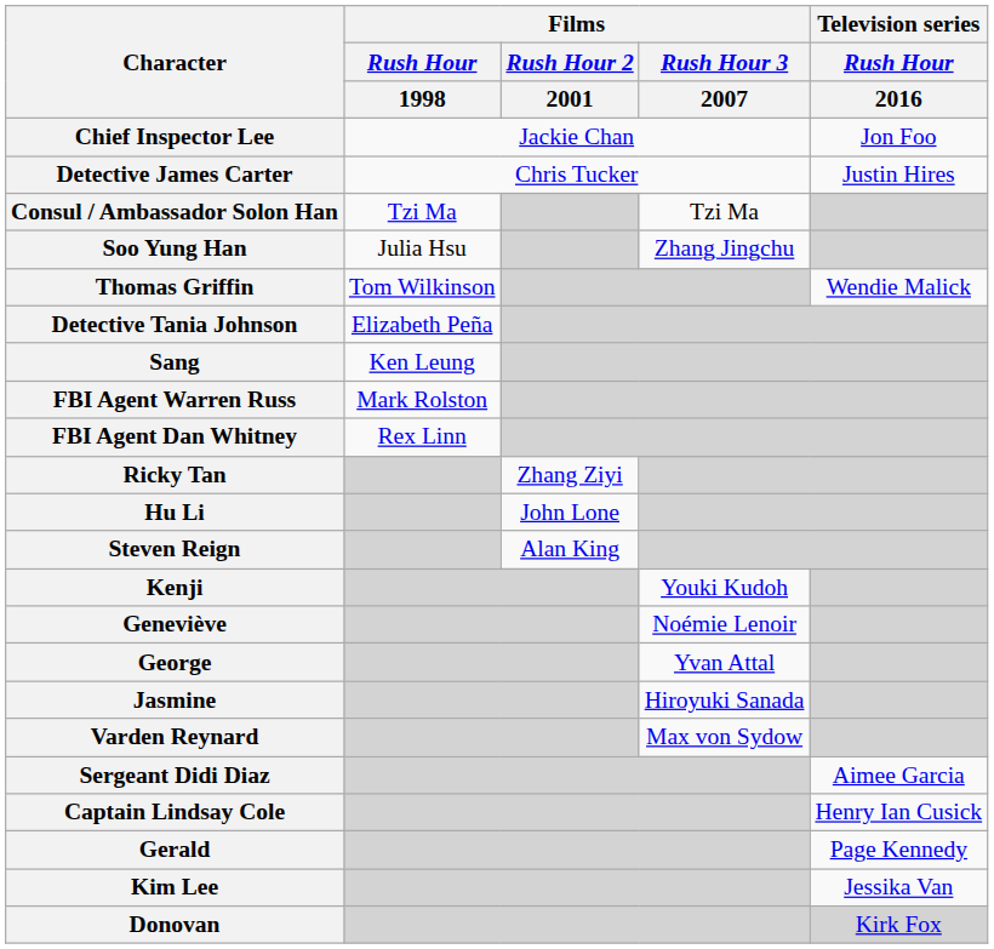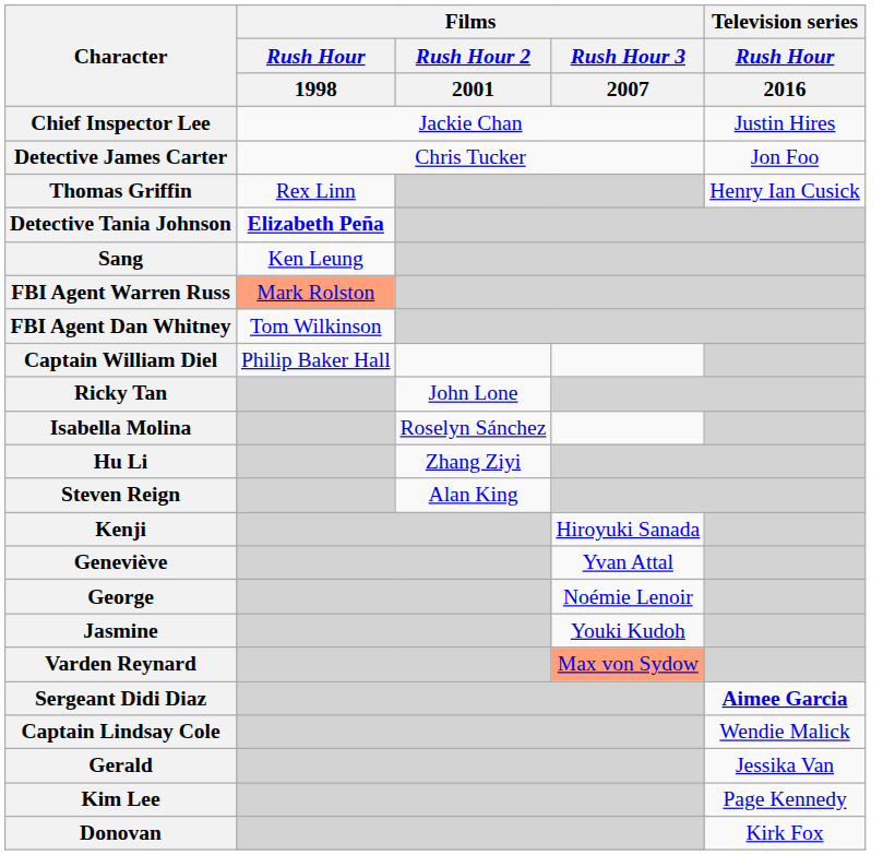Chief Inspector Lee | Television series / Rush Hour / 2016: Jon Foo -> Justin Hires
Detective James Carter | Television series / Rush Hour / 2016: Justin Hires -> Jon Foo
- row: Consul / Ambassador Solon Han | Tzi Ma | Tzi Ma
- row: Soo Yung Han | Julia Hsu | Zhang Jingchu
Thomas Griffin | Films / Rush Hour / 1998: Tom Wilkinson -> Rex Linn
Thomas Griffin | Television series / Rush Hour / 2016: Wendie Malick -> Henry Ian Cusick
Detective Tania Johnson | Films / Rush Hour / 1998: normal -> bold
FBI Agent Warren Russ | Films / Rush Hour / 1998: no background -> lightsalmon background
FBI Agent Dan Whitney | Films / Rush Hour / 1998: Rex Linn -> Tom Wilkinson
+ row: Captain William Diel | Philip Baker Hall
Ricky Tan | Films / Rush Hour 2 / 2001: Zhang Ziyi -> John Lone
+ row: Isabella Molina | Roselyn Sánchez
Hu Li | Films / Rush Hour 2 / 2001: John Lone -> Zhang Ziyi
Kenji | Films / Rush Hour 3 / 2007: Youki Kudoh -> Hiroyuki Sanada
Geneviève | Films / Rush Hour 3 / 2007: Noémie Lenoir -> Yvan Attal
George | Films / Rush Hour 3 / 2007: Yvan Attal -> Noémie Lenoir
Jasmine | Films / Rush Hour 3 / 2007: Hiroyuki Sanada -> Youki Kudoh
Varden Reynard | Films / Rush Hour 3 / 2007: no background -> lightsalmon background
Sergeant Didi Diaz | Television series / Rush Hour / 2016: normal -> bold
Captain Lindsay Cole | Television series / Rush Hour / 2016: Henry Ian Cusick -> Wendie Malick
Gerald | Television series / Rush Hour / 2016: Page Kennedy -> Jessika Van
Kim Lee | Television series / Rush Hour / 2016: Jessika Van -> Page Kennedy
Donovan | Television series / Rush Hour / 2016: lightgrey background -> no background
